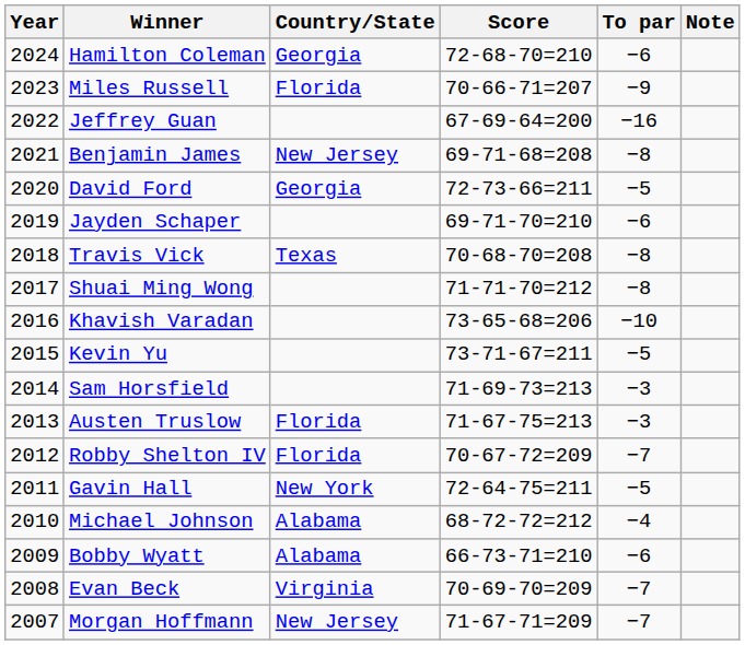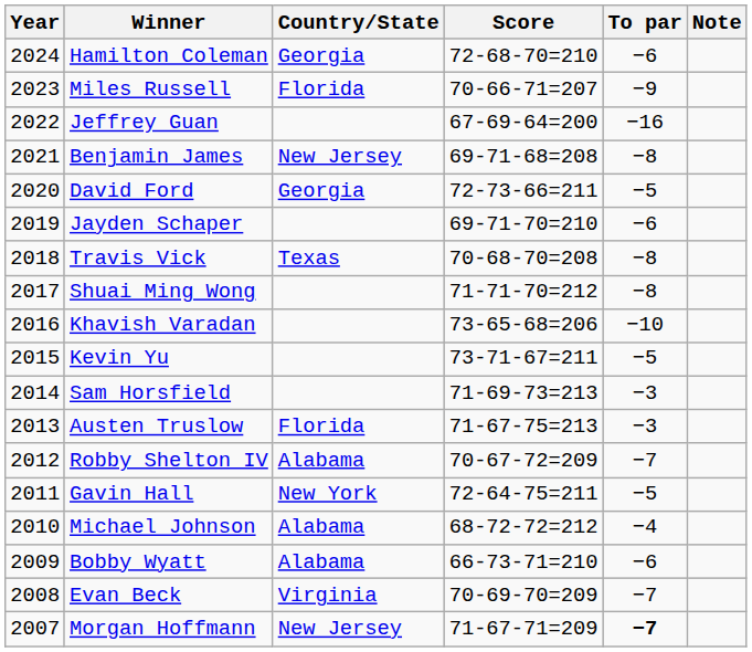Robby Shelton IV | Country/State: Florida -> Alabama
Morgan Hoffmann | To par: normal -> bold
